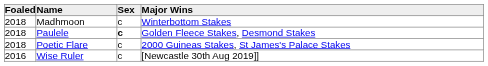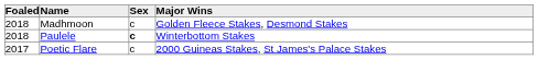Madhmoon | Major Wins: Winterbottom Stakes -> Golden Fleece Stakes, Desmond Stakes
Paulele | Major Wins: Golden Fleece Stakes, Desmond Stakes -> Winterbottom Stakes
Poetic Flare | Foaled: 2018 -> 2017
- row: 2016 | Wise Ruler | c | [Newcastle 30th Aug 2019]]
